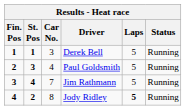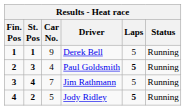Derek Bell | Car No.: 3 -> 9
Paul Goldsmith | Laps: normal -> bold
Jody Ridley | Car No.: 8 -> 5
